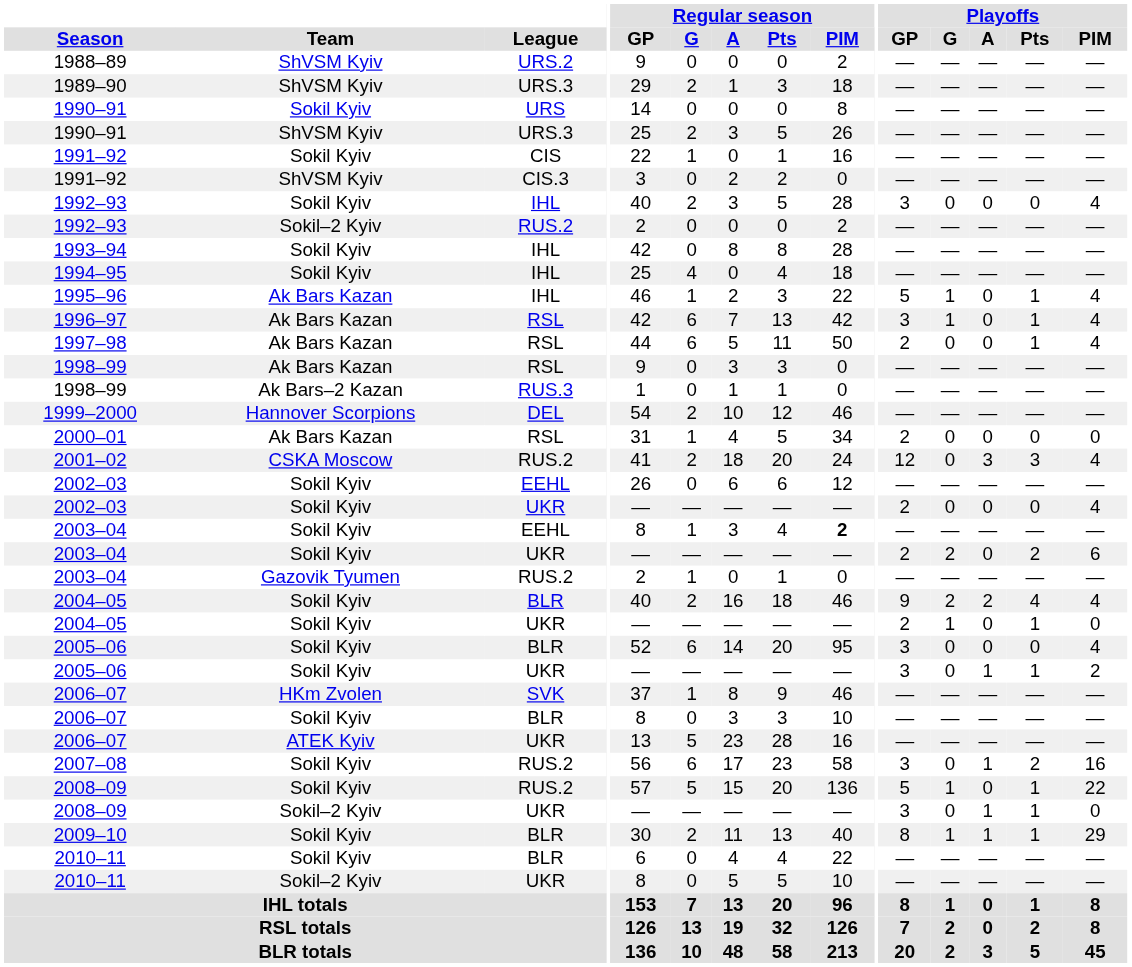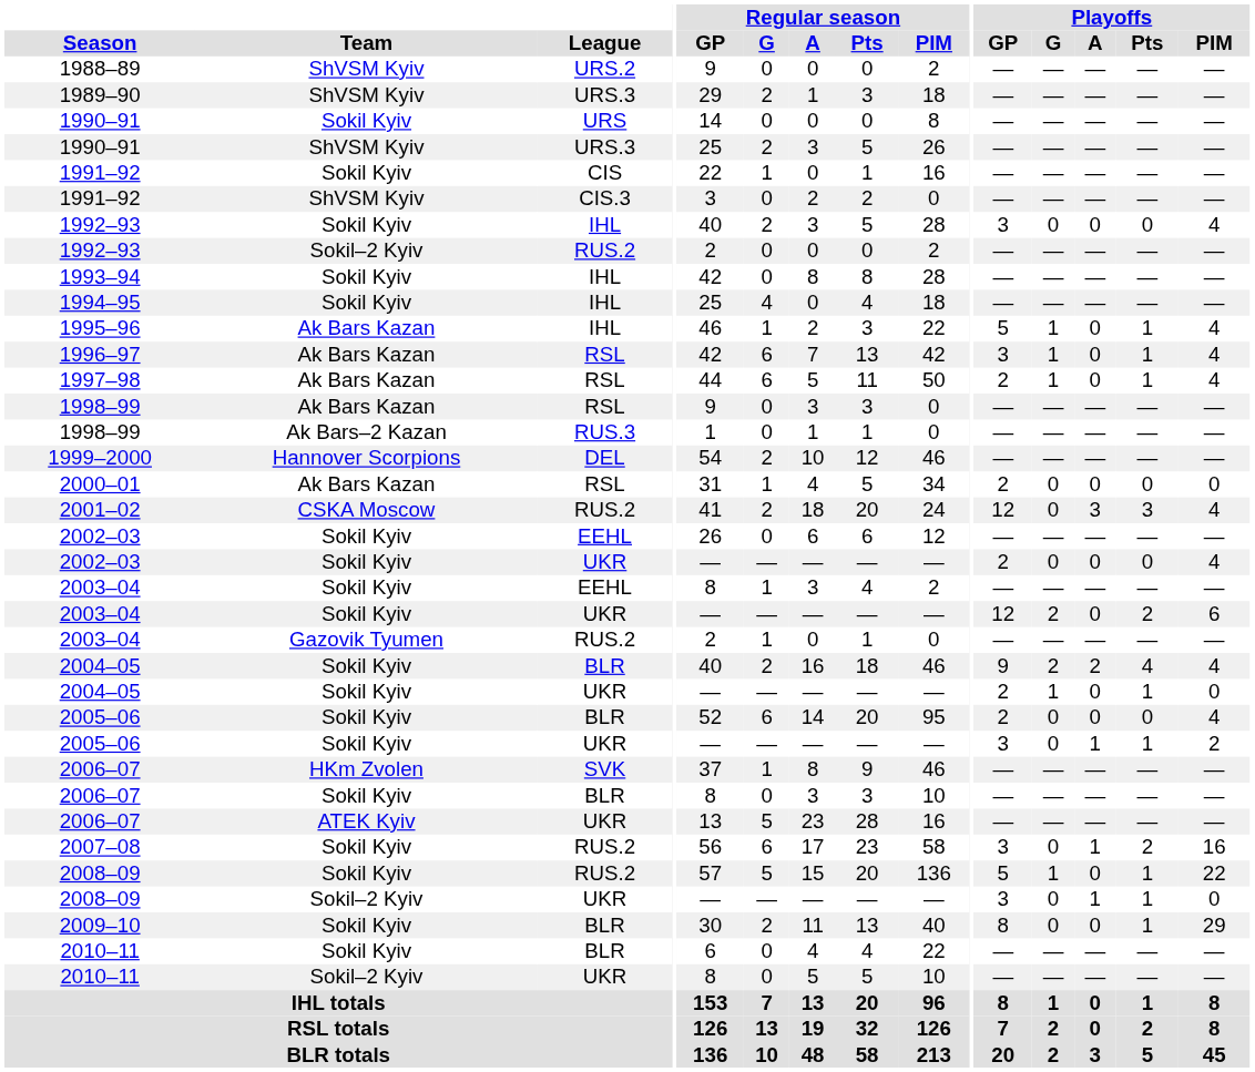1997–98 | Playoffs / G: 0 -> 1
2003–04 / EEHL | Regular season / PIM: bold -> normal
2003–04 / UKR | Playoffs / GP: 2 -> 12
2005–06 / BLR | Playoffs / GP: 3 -> 2
2009–10 | Playoffs / G: 1 -> 0
2009–10 | Playoffs / A: 1 -> 0
